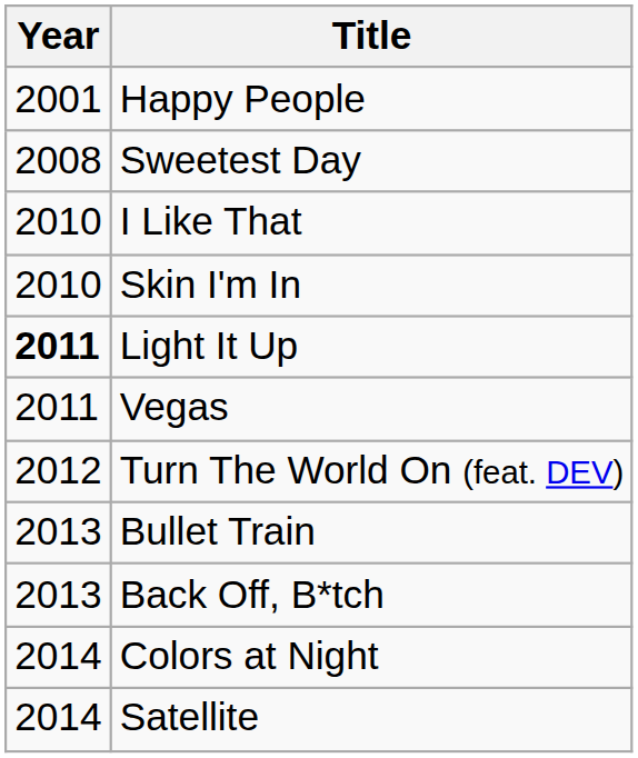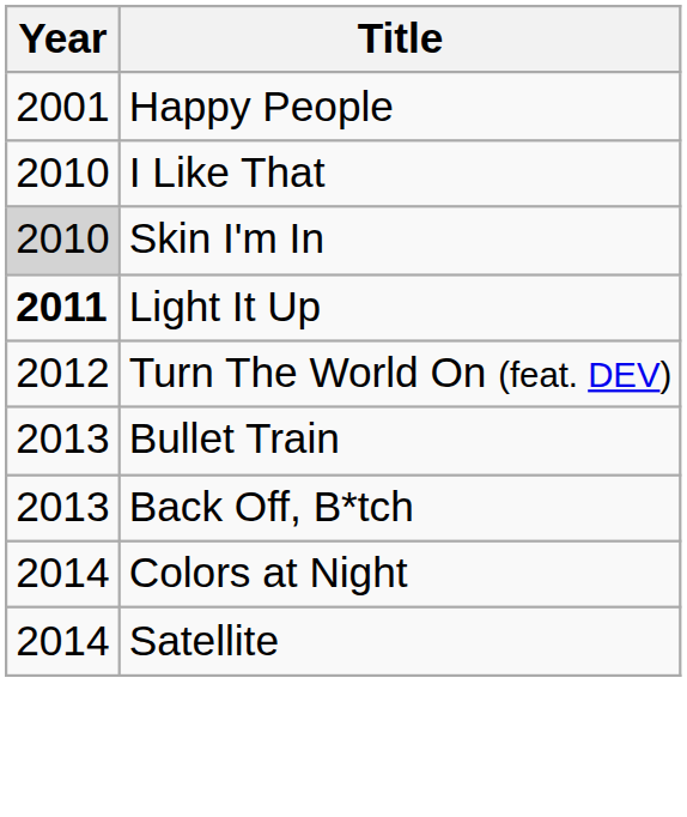- row: 2008 | Sweetest Day
Skin I'm In | Year: no background -> lightgrey background
- row: 2011 | Vegas
